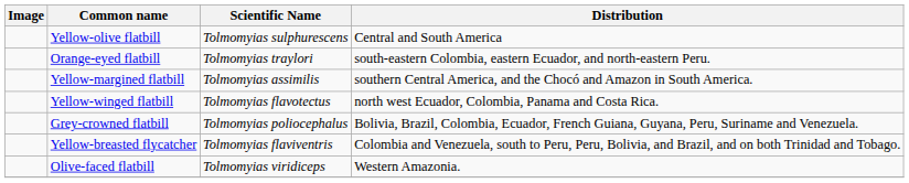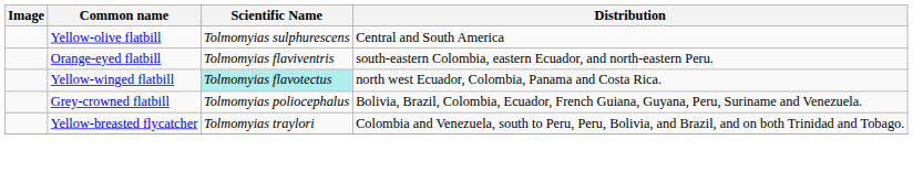Orange-eyed flatbill | Scientific Name: Tolmomyias traylori -> Tolmomyias flaviventris
- row: Yellow-margined flatbill | Tolmomyias assimilis | southern Central America, and the Chocó and Amazon in South America.
Yellow-winged flatbill | Scientific Name: no background -> paleturquoise background
Yellow-breasted flycatcher | Scientific Name: Tolmomyias flaviventris -> Tolmomyias traylori
- row: Olive-faced flatbill | Tolmomyias viridiceps | Western Amazonia.
